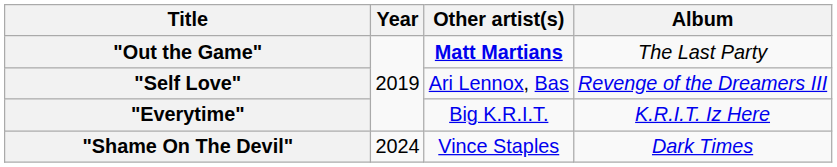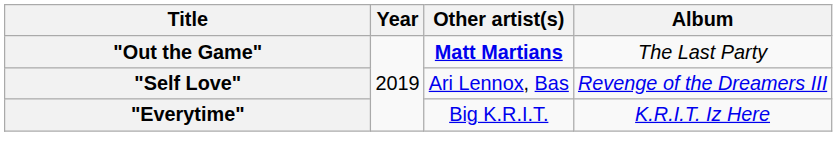- row: "Shame On The Devil" | 2024 | Vince Staples | Dark Times
